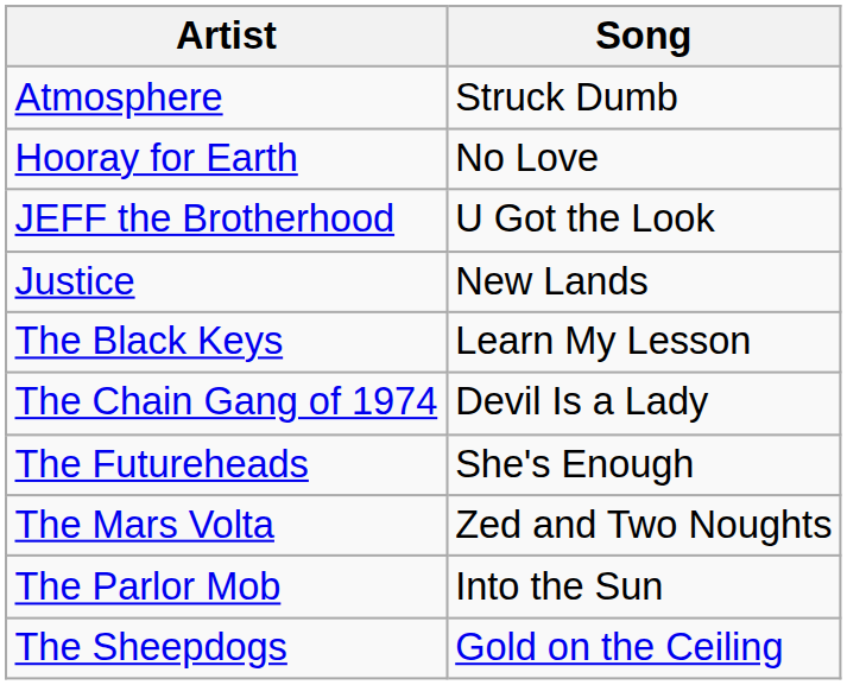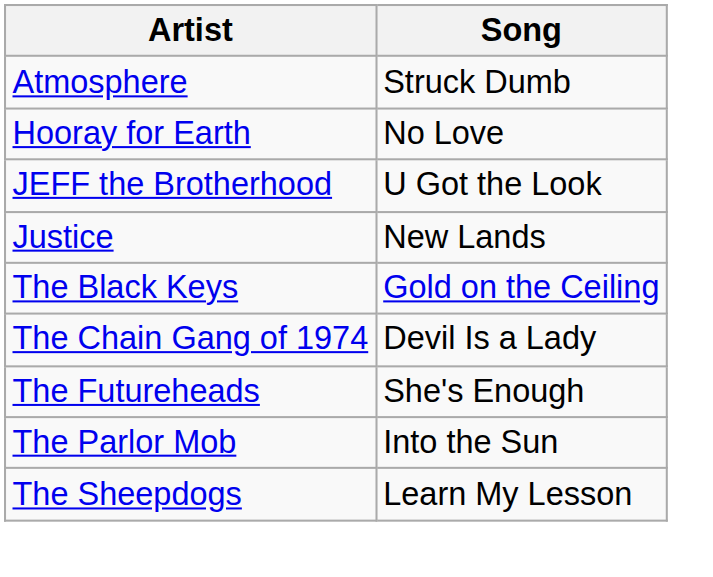The Black Keys | Song: Learn My Lesson -> Gold on the Ceiling
- row: The Mars Volta | Zed and Two Noughts
The Sheepdogs | Song: Gold on the Ceiling -> Learn My Lesson
